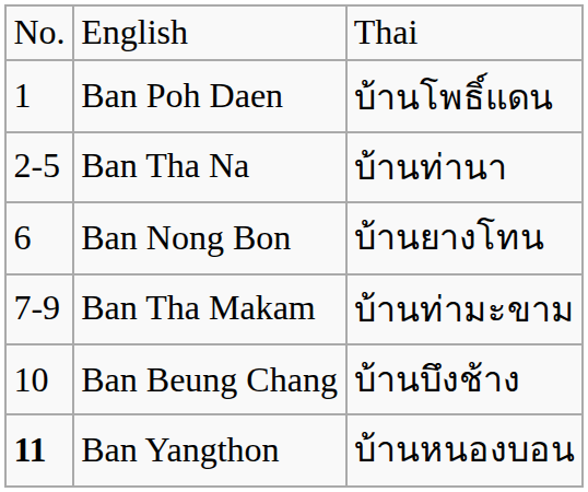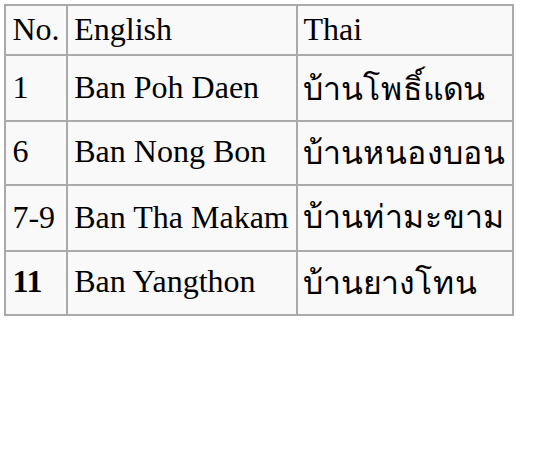- row: 2-5 | Ban Tha Na | บ้านท่านา
Ban Nong Bon | column 3: บ้านยางโทน -> บ้านหนองบอน
- row: 10 | Ban Beung Chang | บ้านบึงช้าง
Ban Yangthon | column 3: บ้านหนองบอน -> บ้านยางโทน
